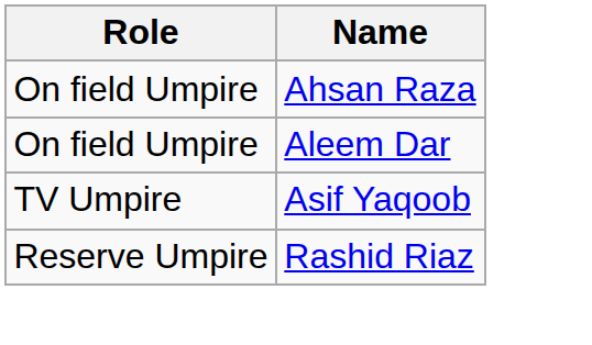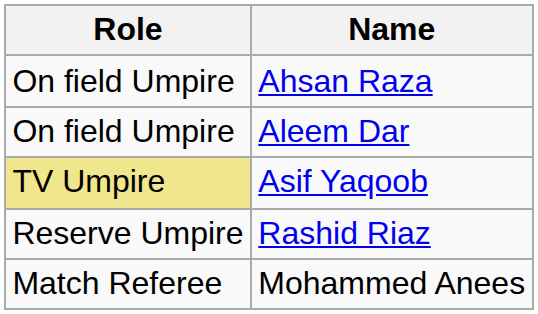Asif Yaqoob | Role: no background -> khaki background
+ row: Match Referee | Mohammed Anees
